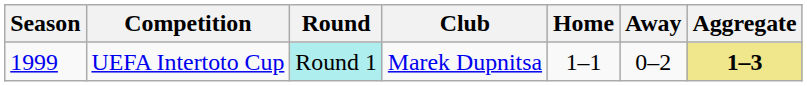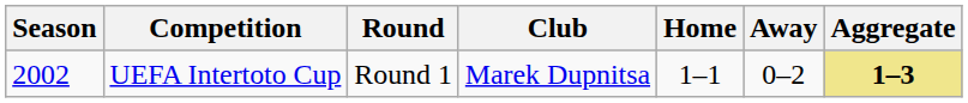UEFA Intertoto Cup | Season: 1999 -> 2002
UEFA Intertoto Cup | Round: paleturquoise background -> no background
